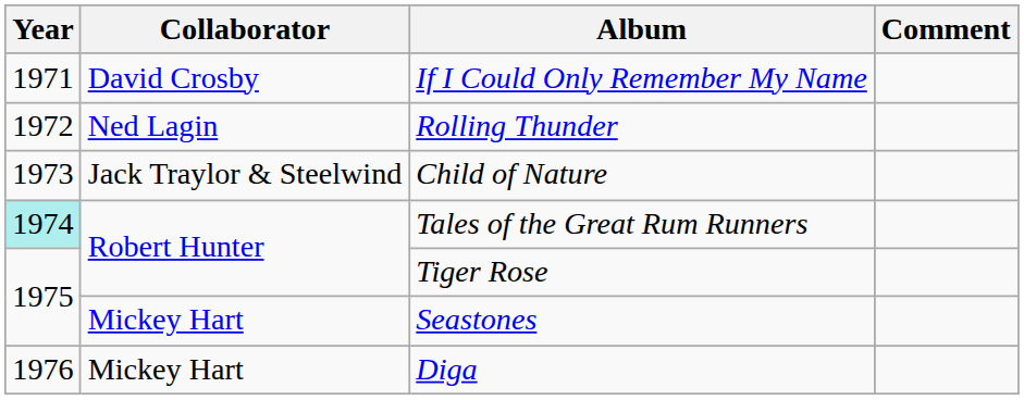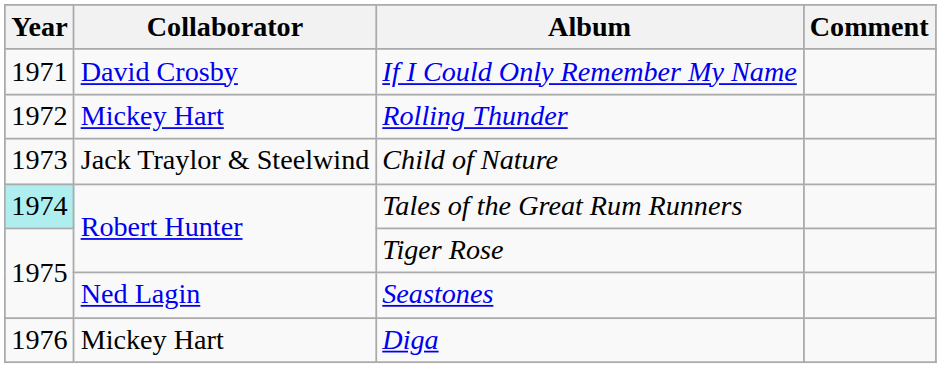Rolling Thunder | Collaborator: Ned Lagin -> Mickey Hart
Seastones | Collaborator: Mickey Hart -> Ned Lagin
